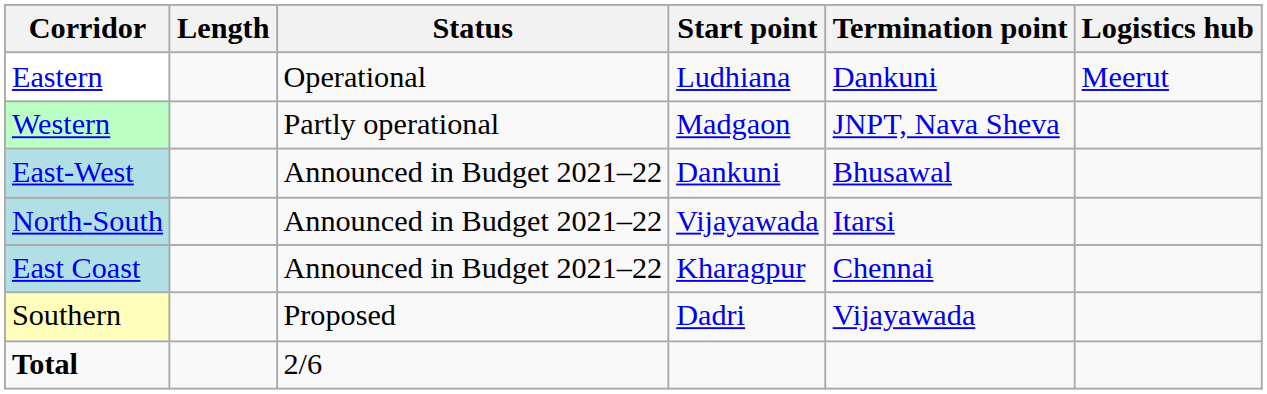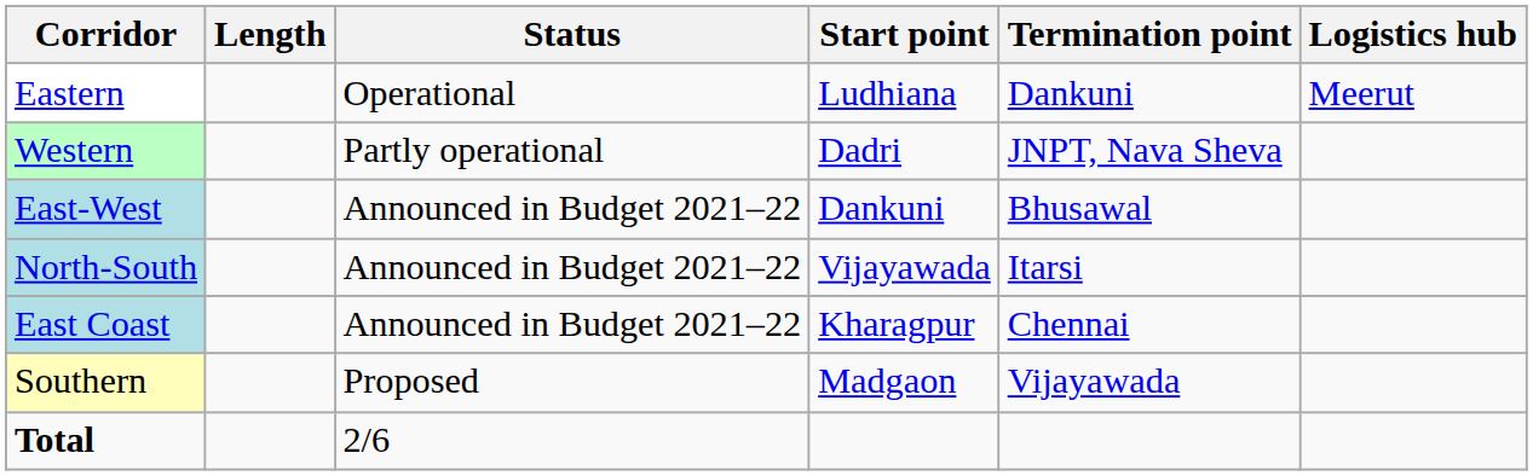Western | Start point: Madgaon -> Dadri
Southern | Start point: Dadri -> Madgaon
